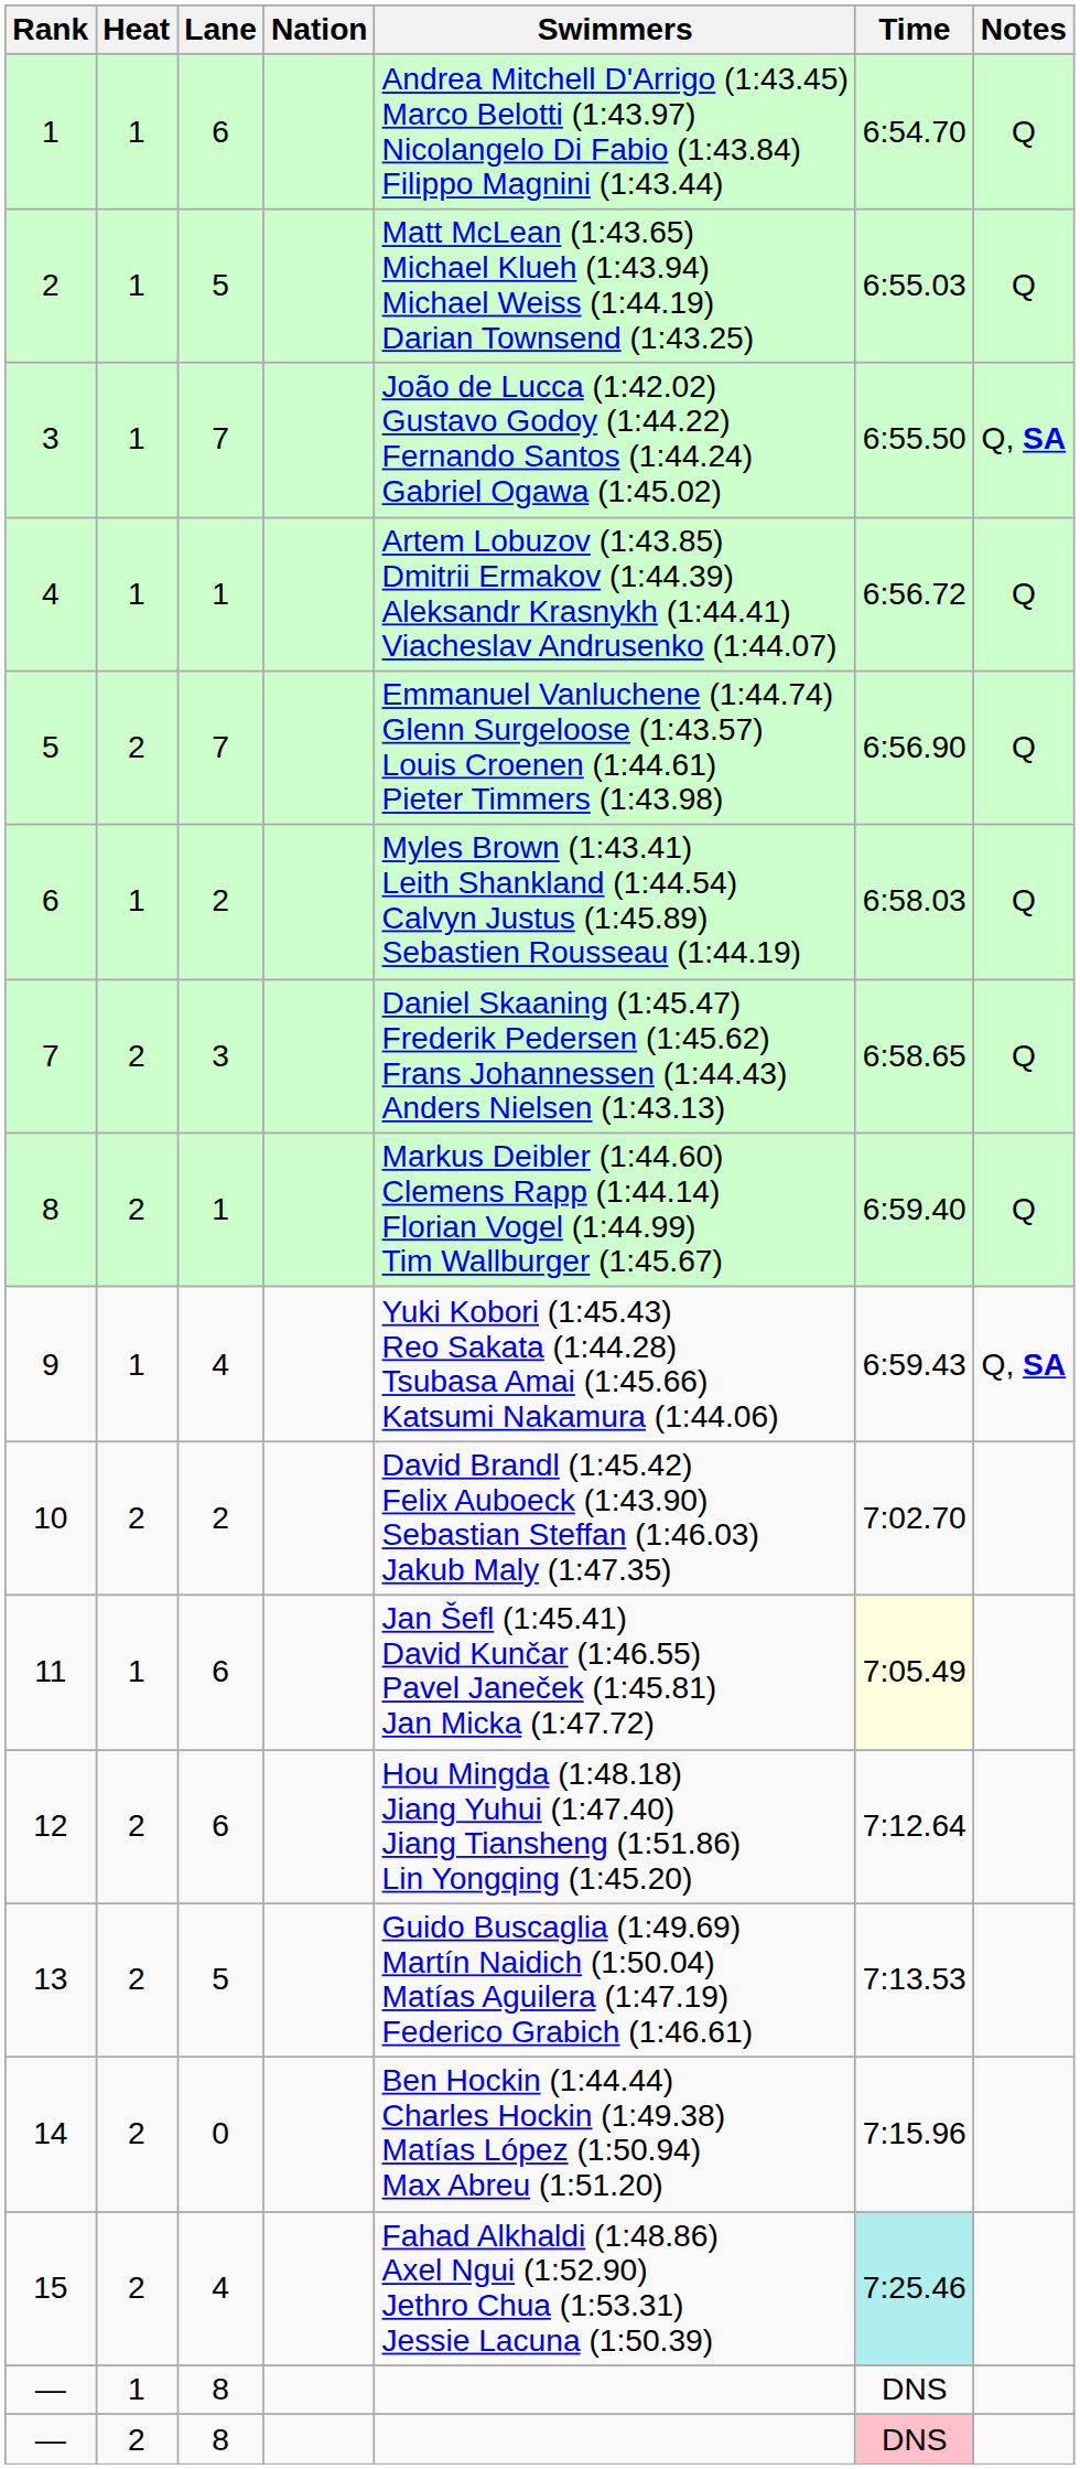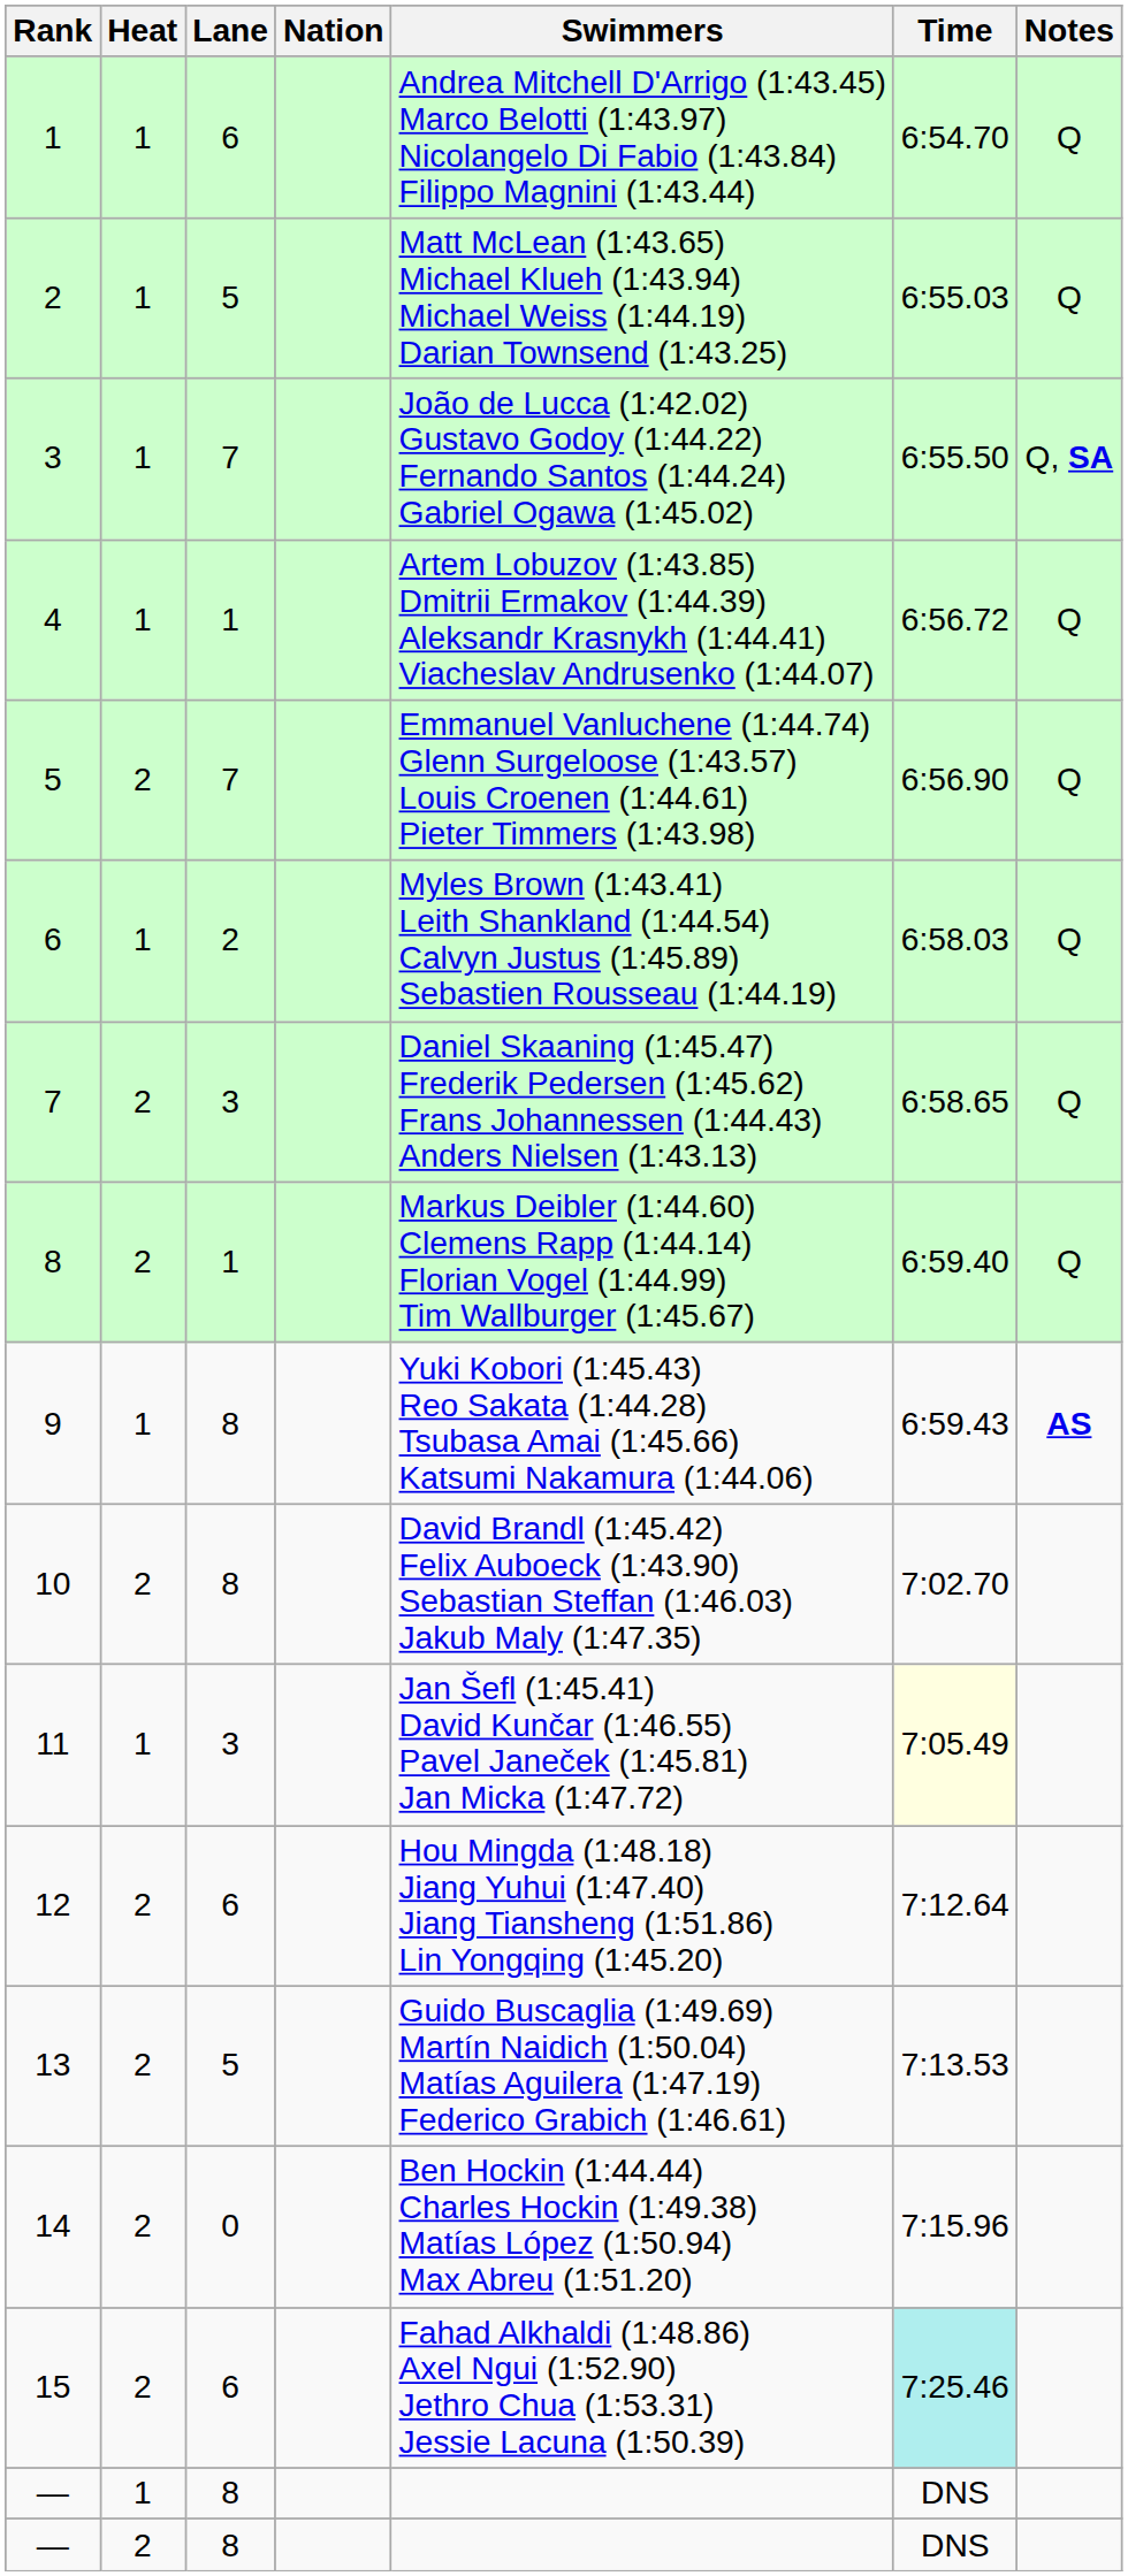9 | Lane: 4 -> 8
9 | Notes: Q, SA -> AS
10 | Lane: 2 -> 8
11 | Lane: 6 -> 3
15 | Lane: 4 -> 6
— / 2 | Time: pink background -> no background
